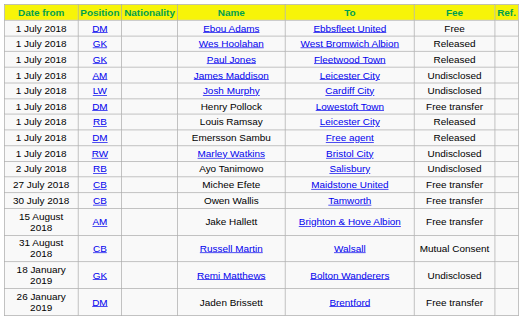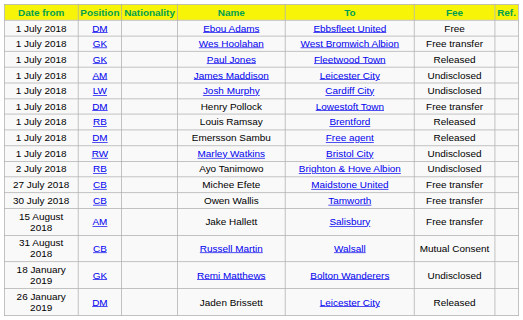Wes Hoolahan | Fee: Released -> Free transfer
Louis Ramsay | To: Leicester City -> Brentford
Ayo Tanimowo | To: Salisbury -> Brighton & Hove Albion
Jake Hallett | To: Brighton & Hove Albion -> Salisbury
Jaden Brissett | To: Brentford -> Leicester City
Jaden Brissett | Fee: Free transfer -> Released
